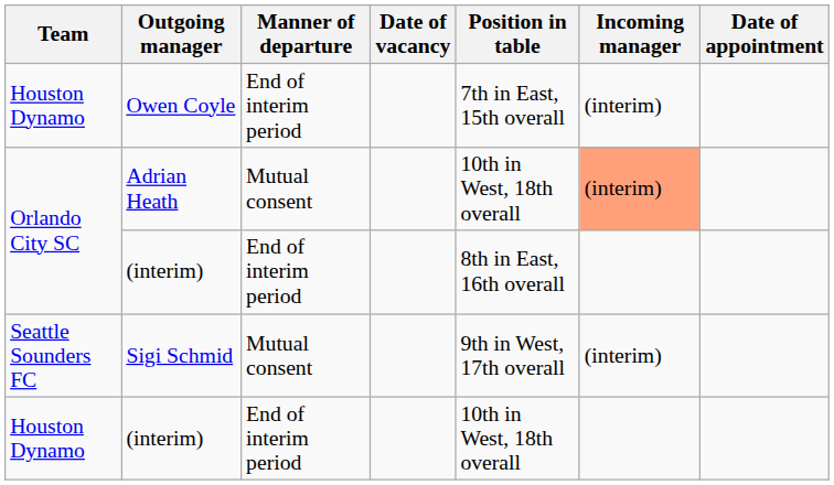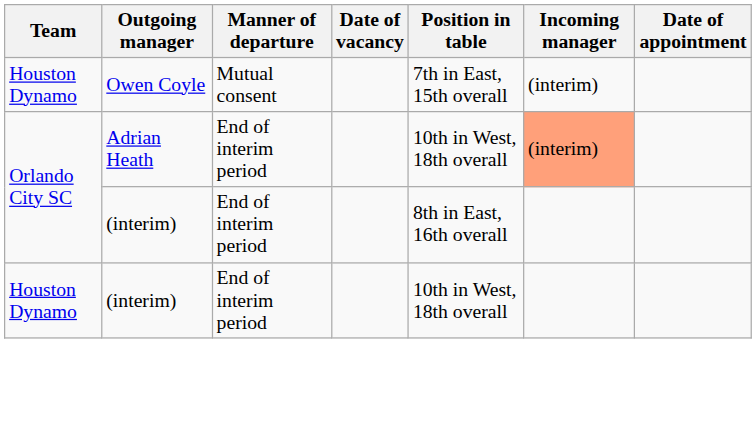Owen Coyle | Manner of departure: End of interim period -> Mutual consent
Adrian Heath | Manner of departure: Mutual consent -> End of interim period
- row: Seattle Sounders FC | Sigi Schmid | Mutual consent | 9th in West, 17th overall | (interim)
